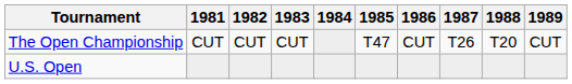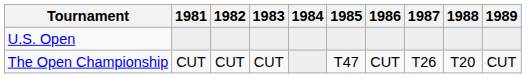rows swapped: U.S. Open <-> The Open Championship
